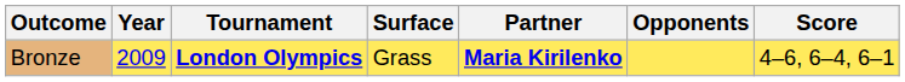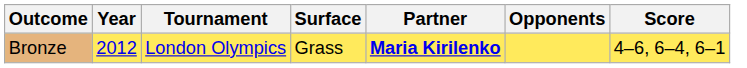Bronze | Year: 2009 -> 2012
Bronze | Tournament: bold -> normal
